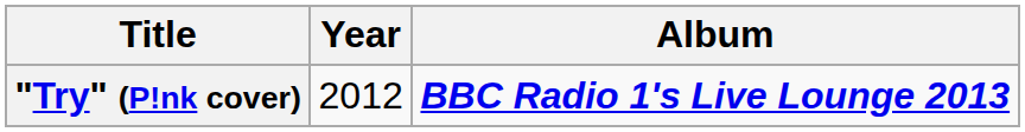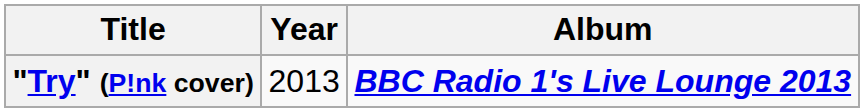"Try" (P!nk cover) | Year: 2012 -> 2013
